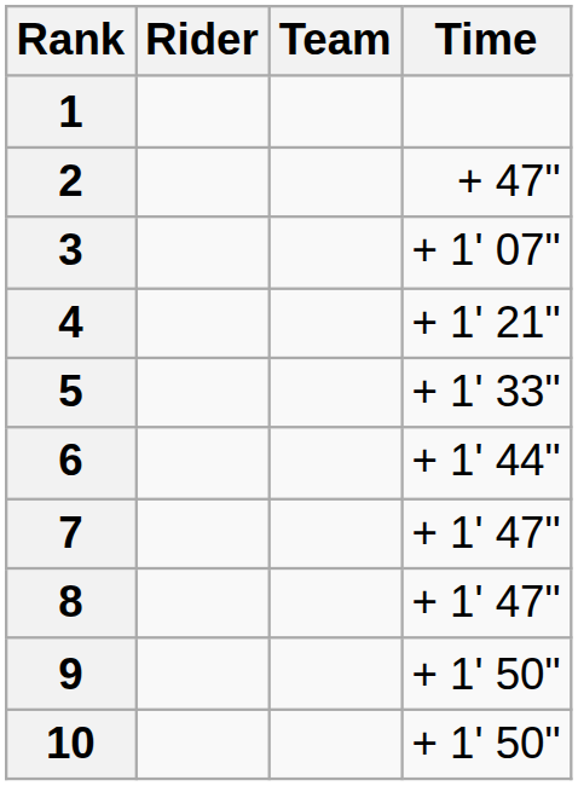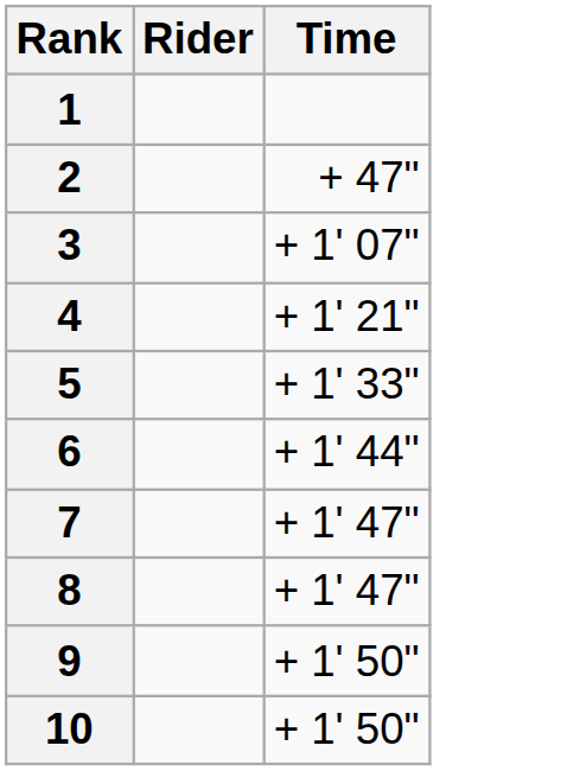- column: Team
